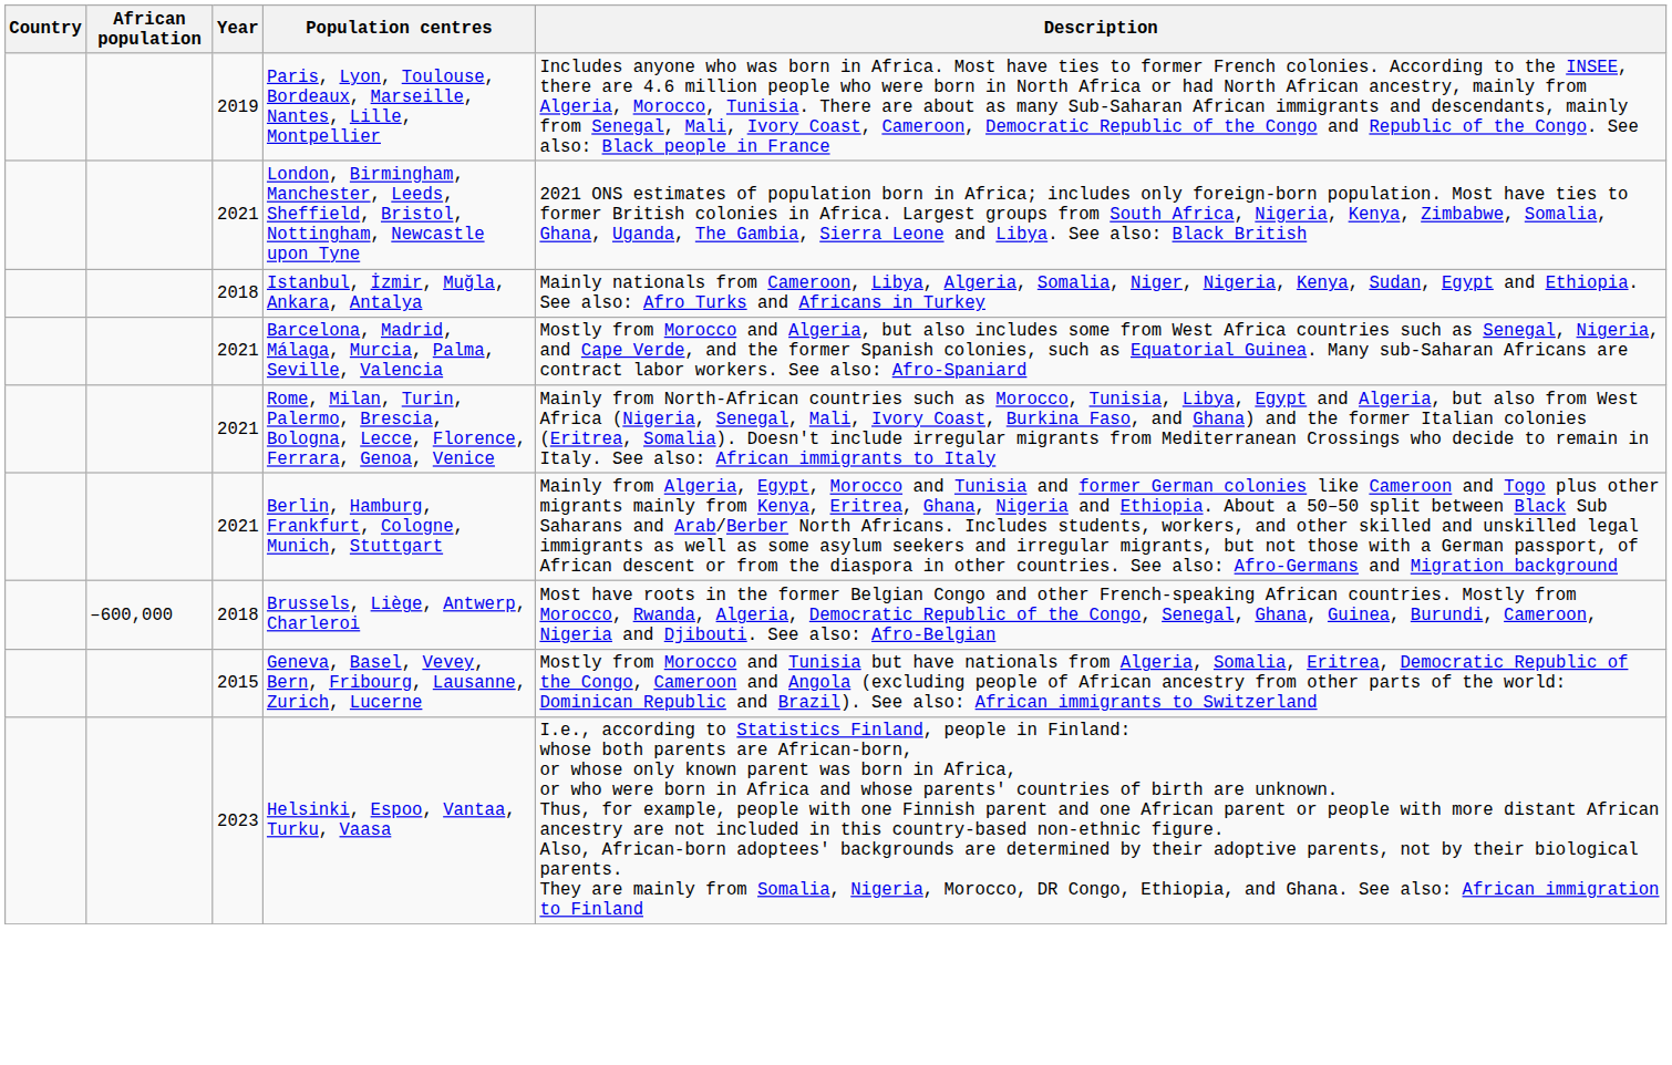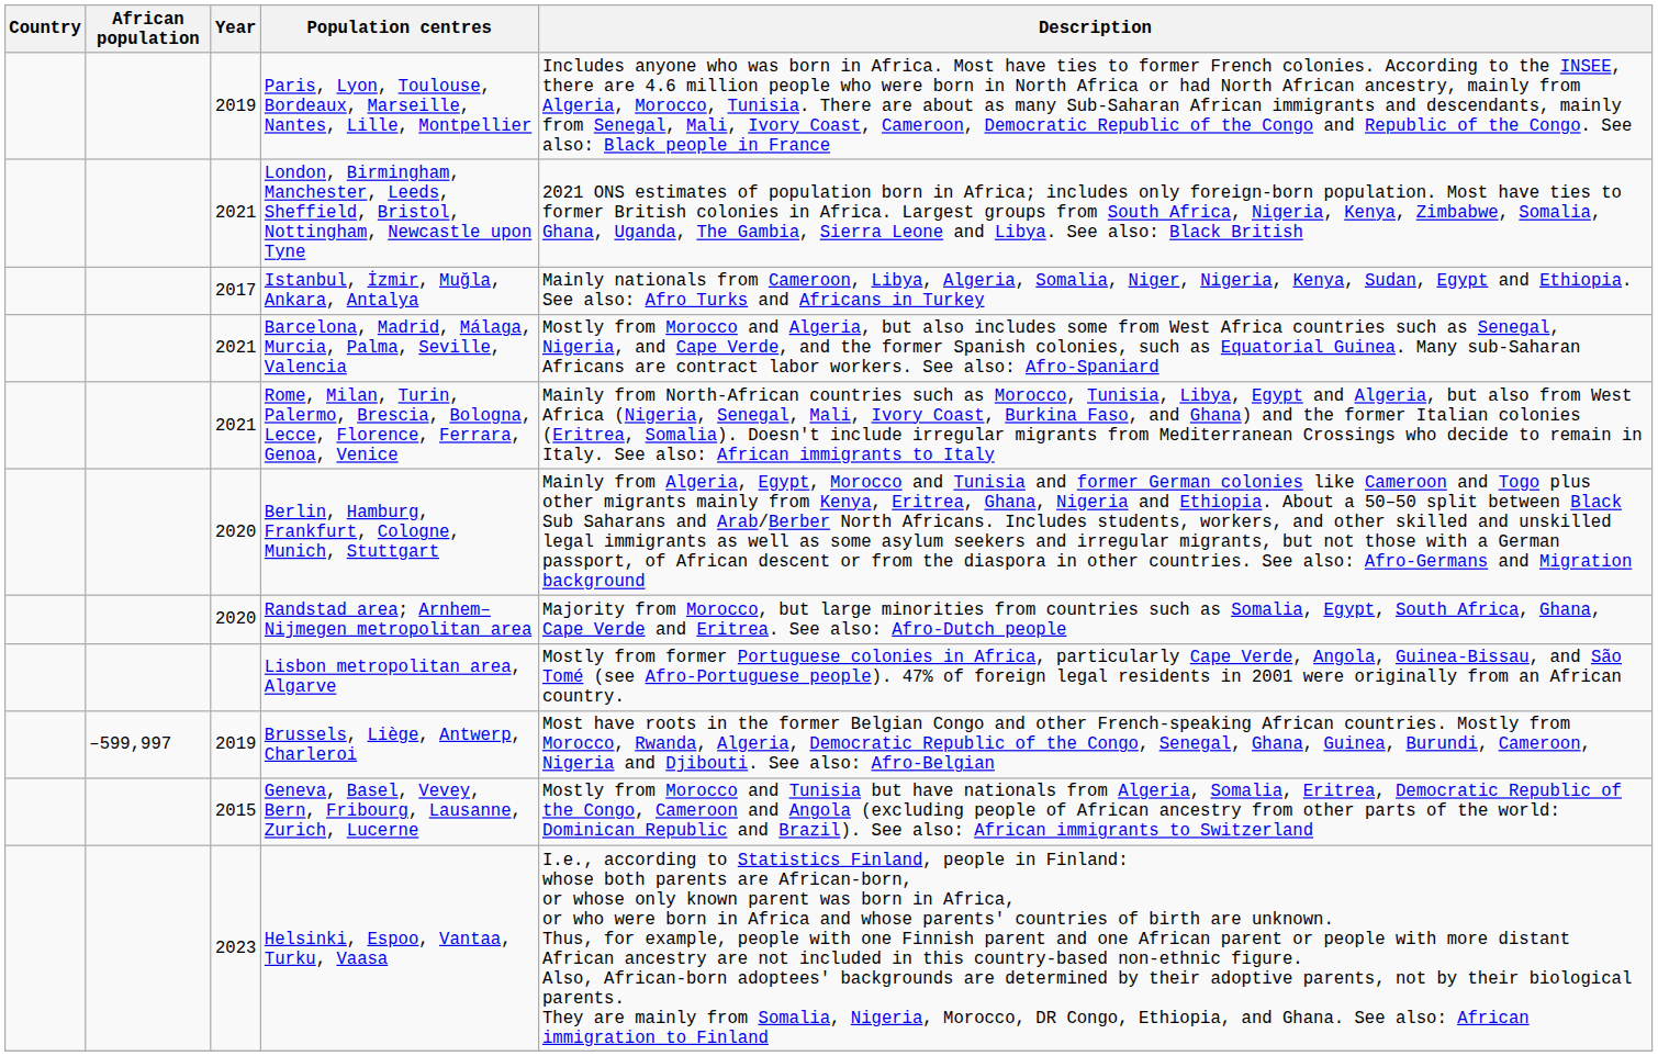Istanbul, İzmir, Muğla, Ankara, Antalya | Year: 2018 -> 2017
Berlin, Hamburg, Frankfurt, Cologne, Munich, Stuttgart | Year: 2021 -> 2020
+ row: 2020 | Randstad area; Arnhem–Nijmegen metropolitan area | Majority from Morocco, but large minorities from countries such as Somalia, Egypt, South Africa, Ghana, Cape Verde and Eritrea. See also: Afro-Dutch people
+ row: Lisbon metropolitan area, Algarve | Mostly from former Portuguese colonies in Africa, particularly Cape Verde, Angola, Guinea-Bissau, and São Tomé (see Afro-Portuguese people). 47% of foreign legal residents in 2001 were originally from an African country.
Brussels, Liège, Antwerp, Charleroi | African population: –600,000 -> –599,997
Brussels, Liège, Antwerp, Charleroi | Year: 2018 -> 2019
